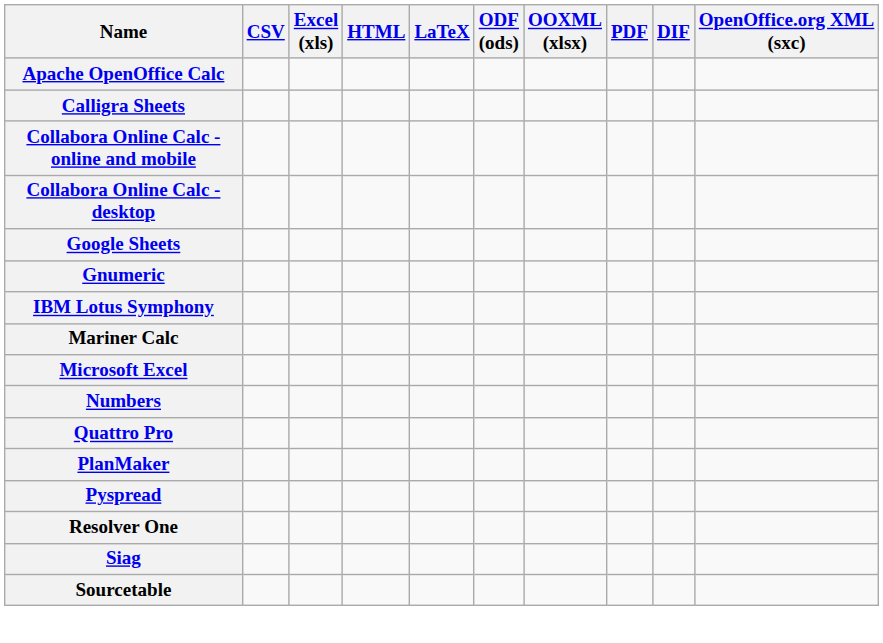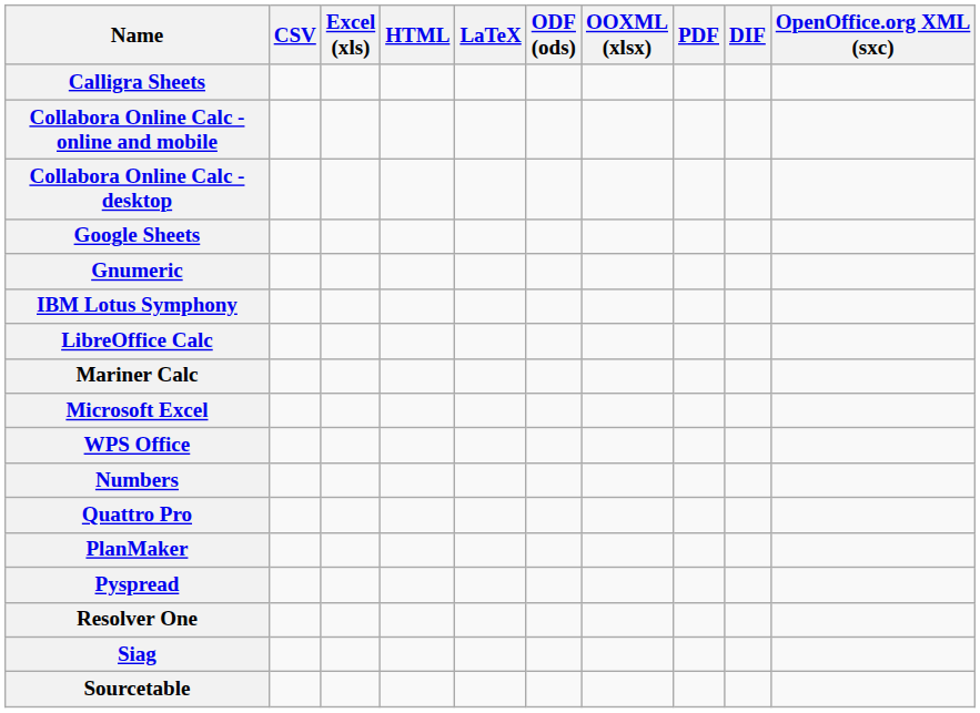- row: Apache OpenOffice Calc
+ row: LibreOffice Calc
+ row: WPS Office
